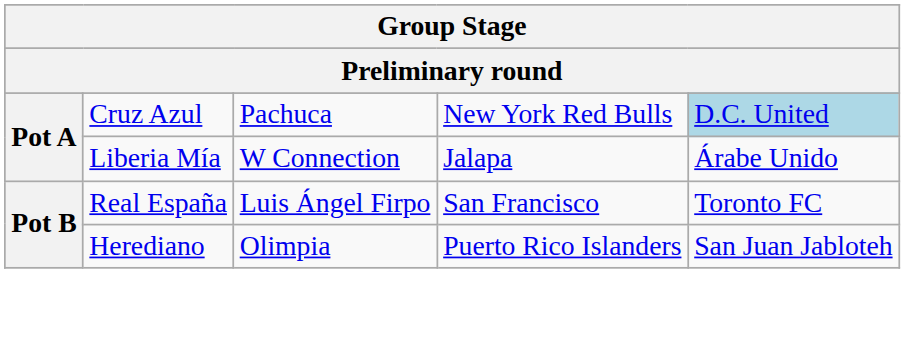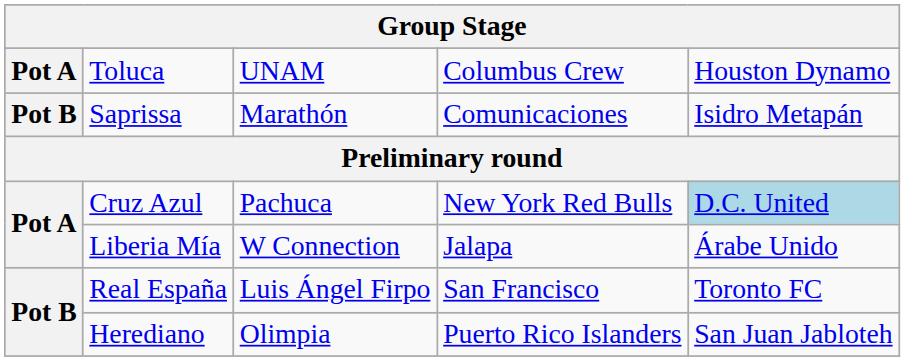+ row: Pot A | Toluca | UNAM | Columbus Crew | Houston Dynamo
+ row: Pot B | Saprissa | Marathón | Comunicaciones | Isidro Metapán
